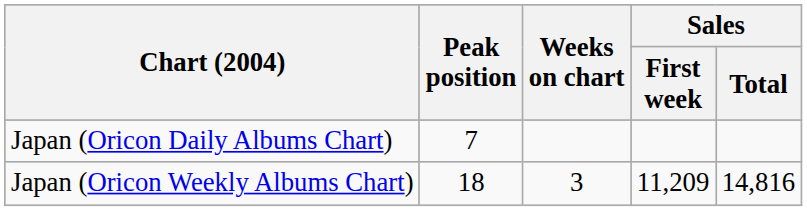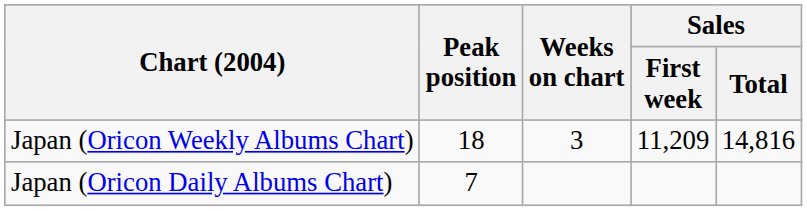rows swapped: Japan (Oricon Daily Albums Chart) <-> Japan (Oricon Weekly Albums Chart)
